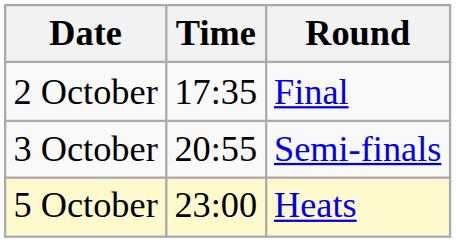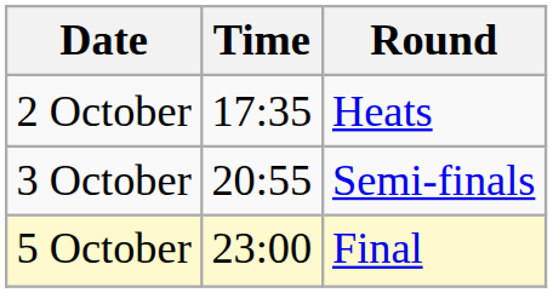2 October | Round: Final -> Heats
5 October | Round: Heats -> Final
